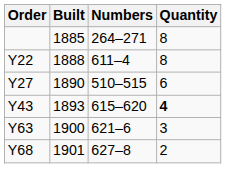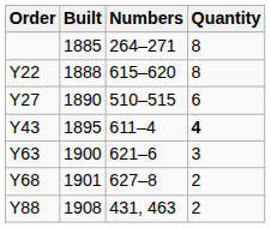Y22 | Numbers: 611–4 -> 615–620
Y43 | Built: 1893 -> 1895
Y43 | Numbers: 615–620 -> 611–4
+ row: Y88 | 1908 | 431, 463 | 2
